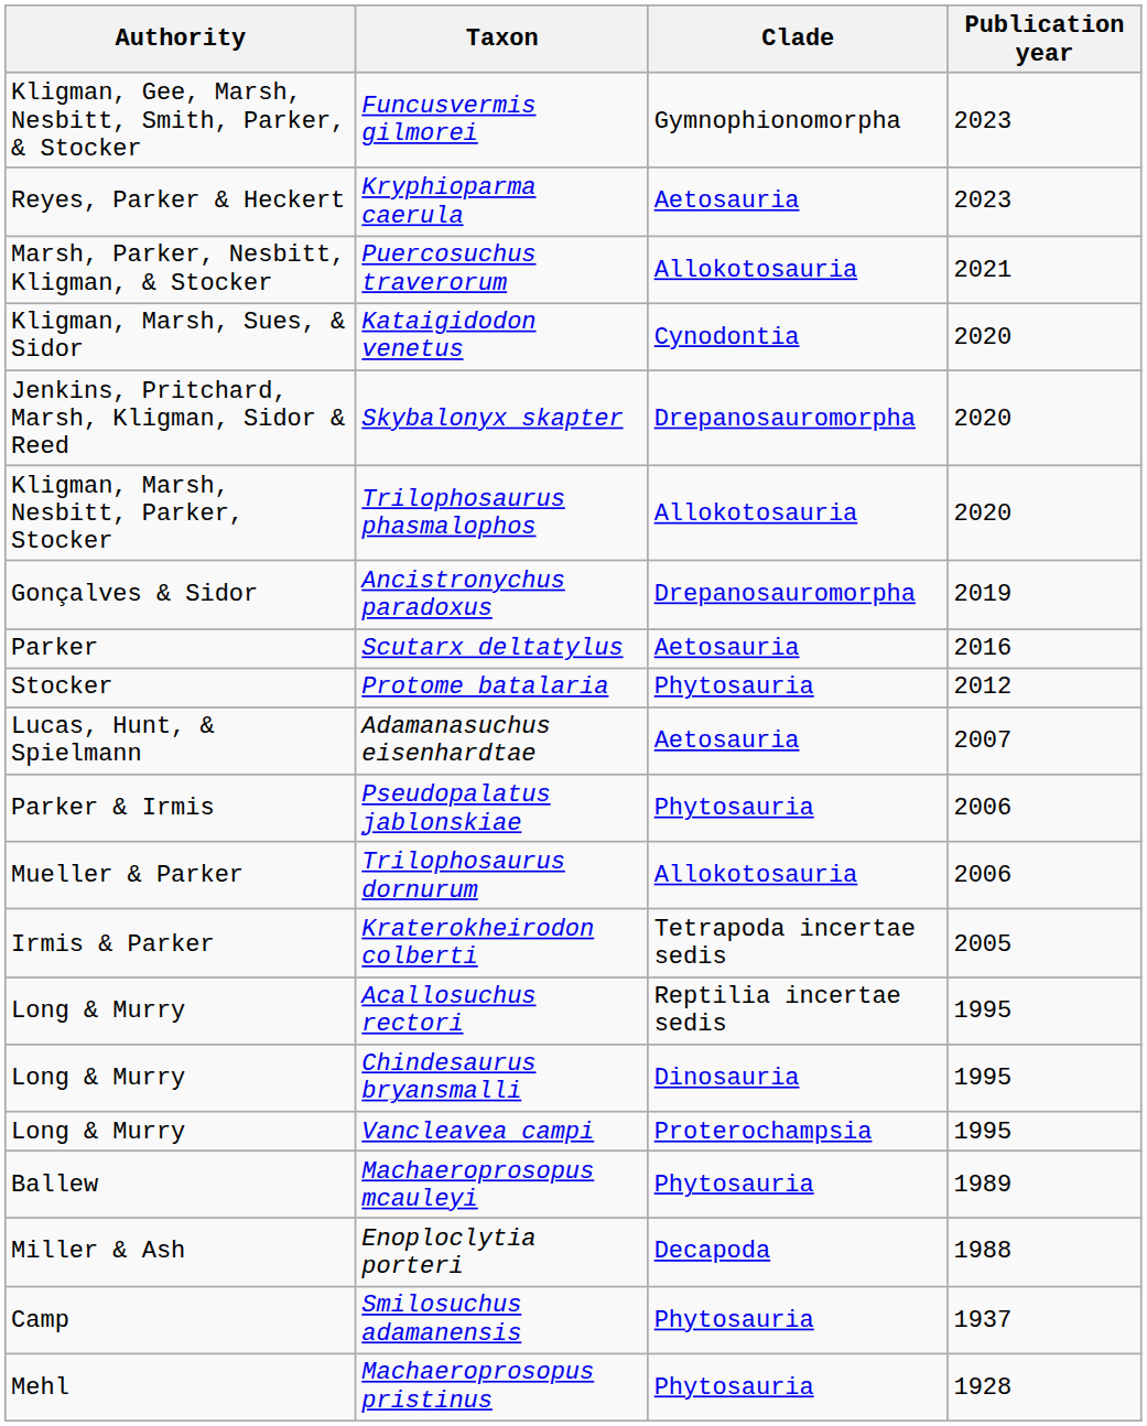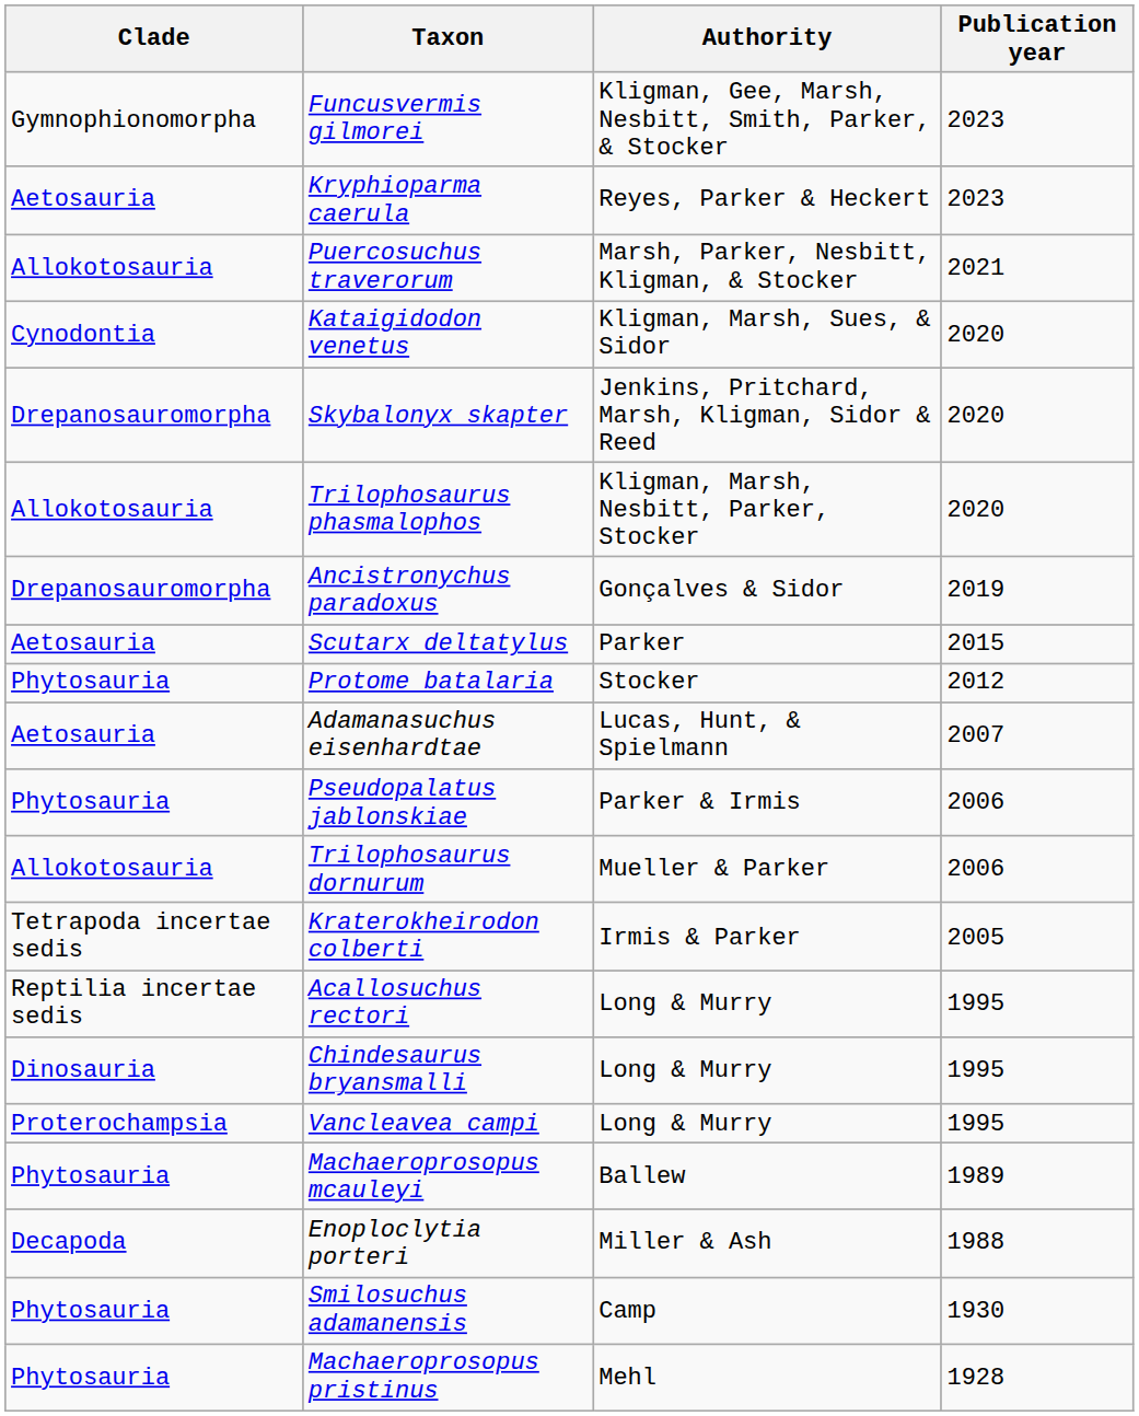columns swapped: Clade <-> Authority
Scutarx deltatylus | Publication year: 2016 -> 2015
Smilosuchus adamanensis | Publication year: 1937 -> 1930
